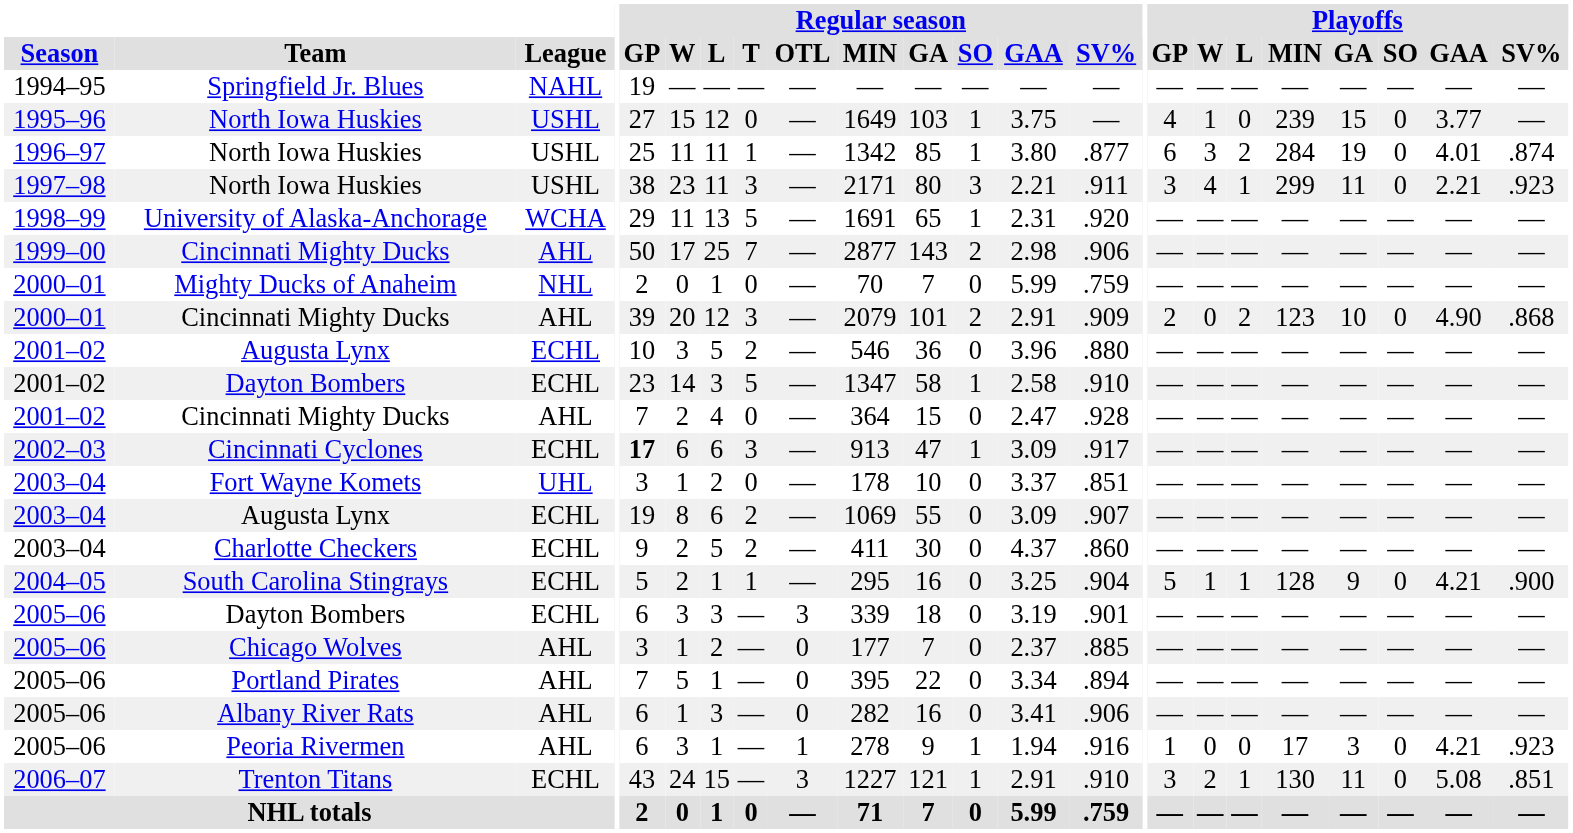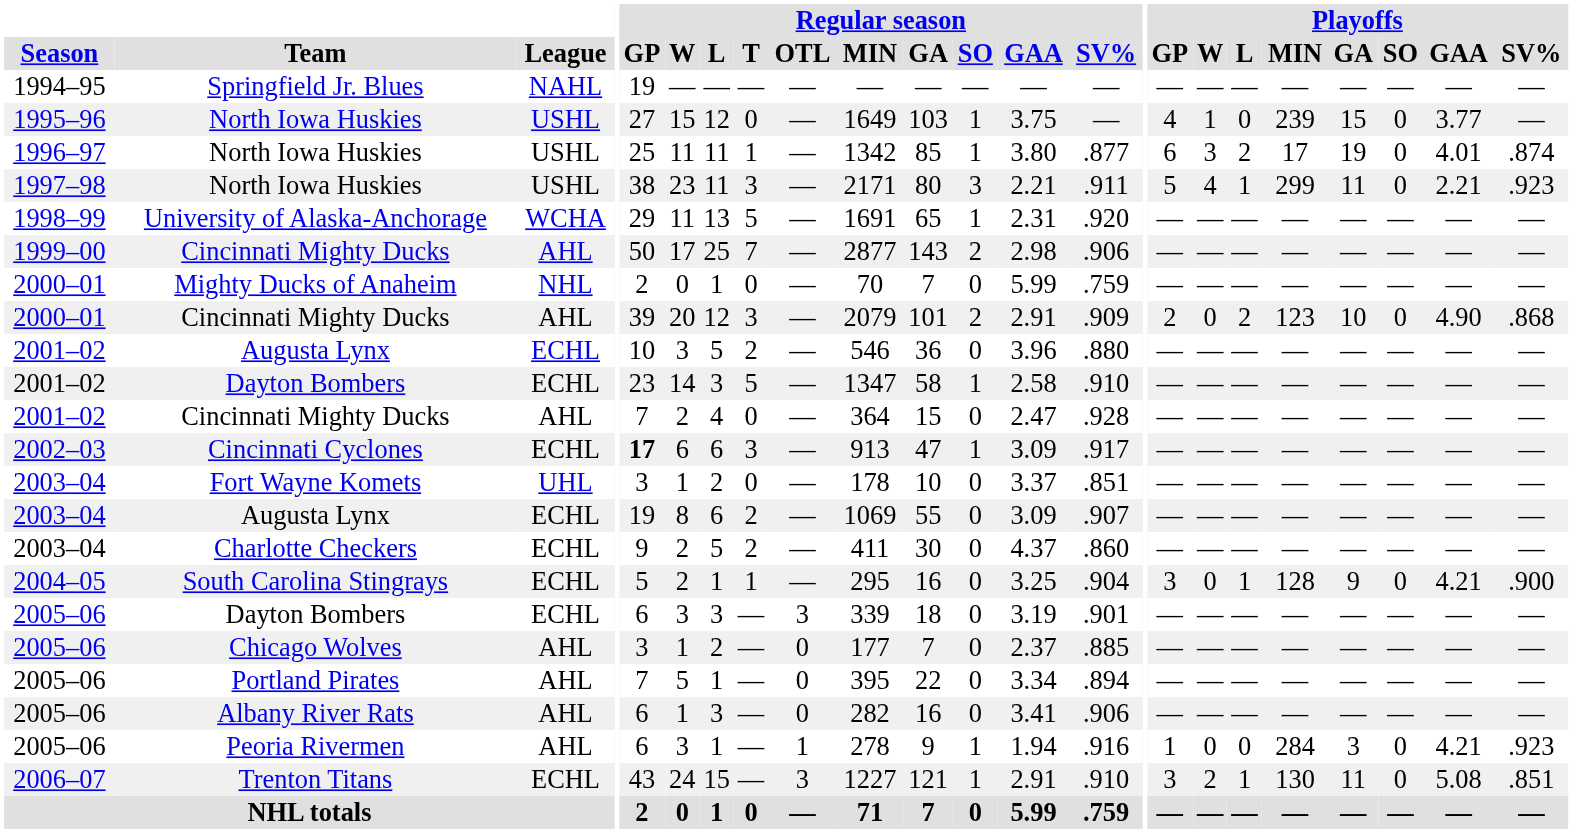1996–97 / North Iowa Huskies | Playoffs / MIN: 284 -> 17
1997–98 / North Iowa Huskies | Playoffs / GP: 3 -> 5
South Carolina Stingrays | Playoffs / GP: 5 -> 3
South Carolina Stingrays | Playoffs / W: 1 -> 0
Peoria Rivermen | Playoffs / MIN: 17 -> 284
